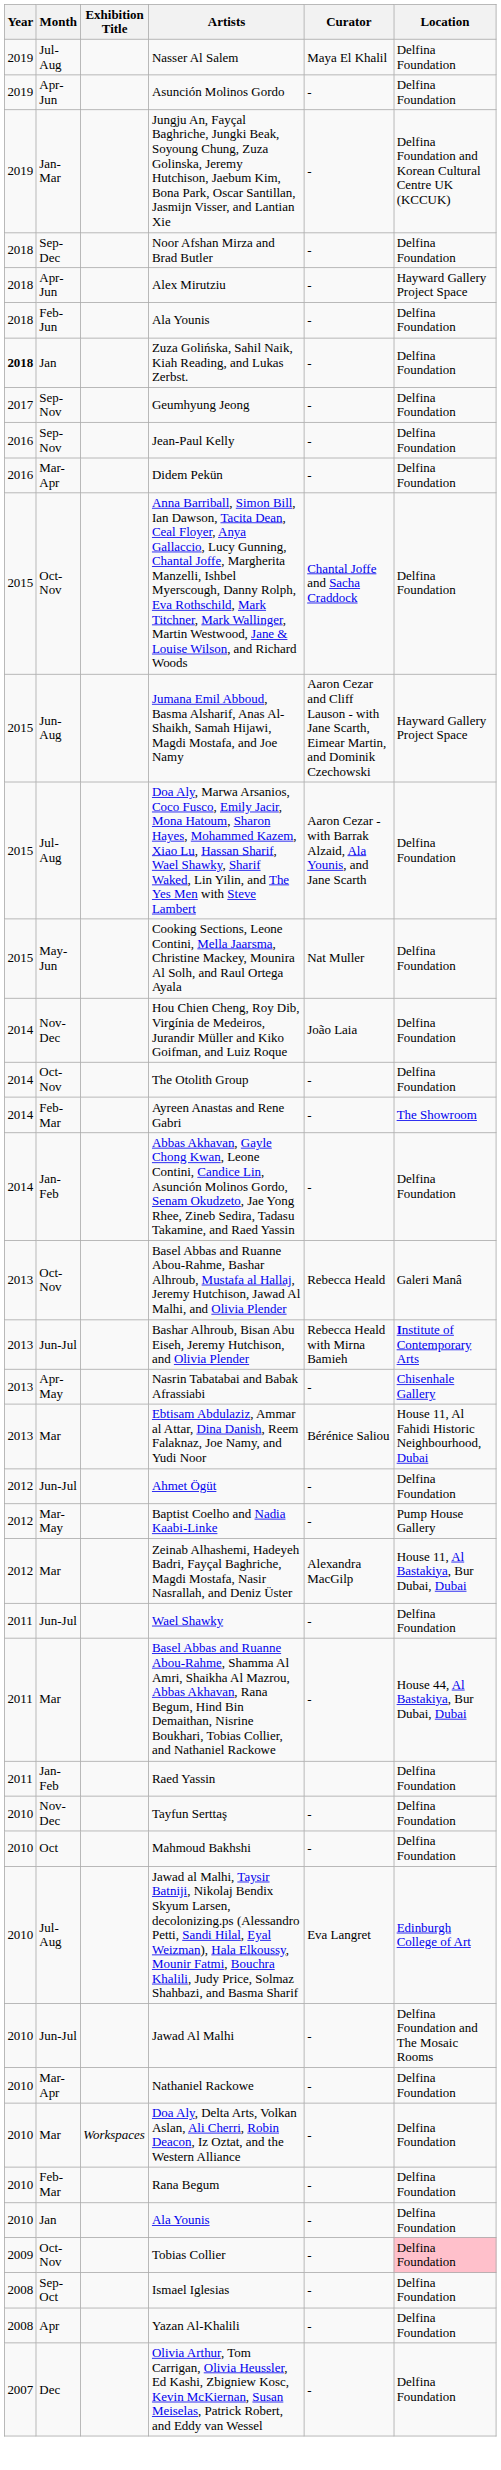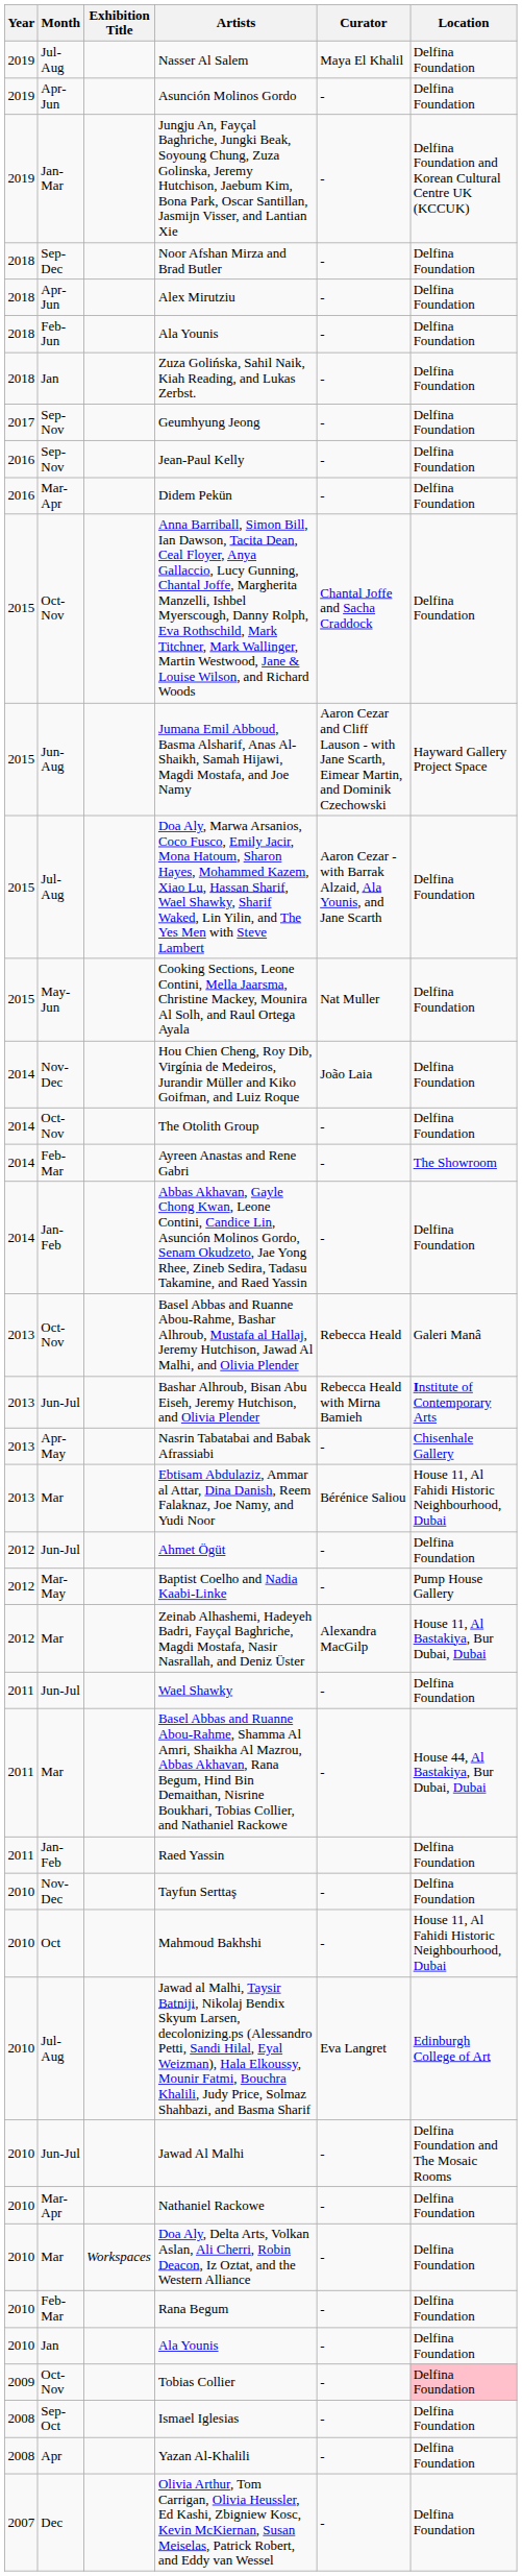Alex Mirutziu | Location: Hayward Gallery Project Space -> Delfina Foundation
Zuza Golińska, Sahil Naik, Kiah Reading, and Lukas Zerbst. | Year: bold -> normal
Mahmoud Bakhshi | Location: Delfina Foundation -> House 11, Al Fahidi Historic Neighbourhood, Dubai
